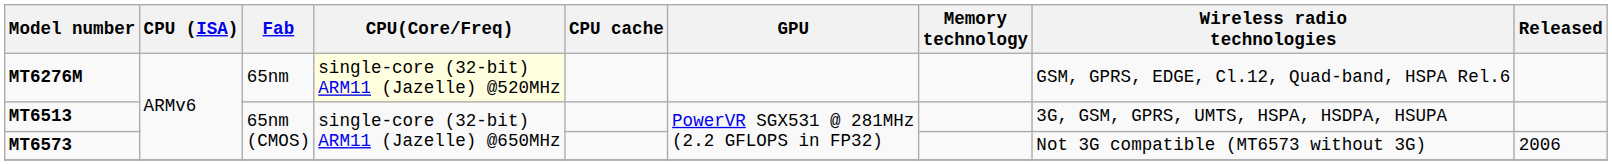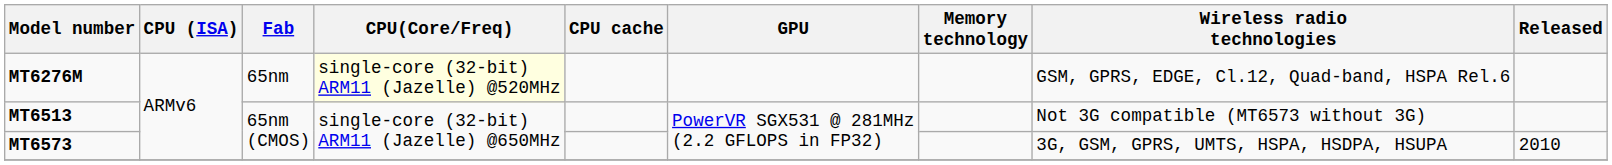MT6513 | Wireless radio technologies: 3G, GSM, GPRS, UMTS, HSPA, HSDPA, HSUPA -> Not 3G compatible (MT6573 without 3G)
MT6573 | Wireless radio technologies: Not 3G compatible (MT6573 without 3G) -> 3G, GSM, GPRS, UMTS, HSPA, HSDPA, HSUPA
MT6573 | Released: 2006 -> 2010
